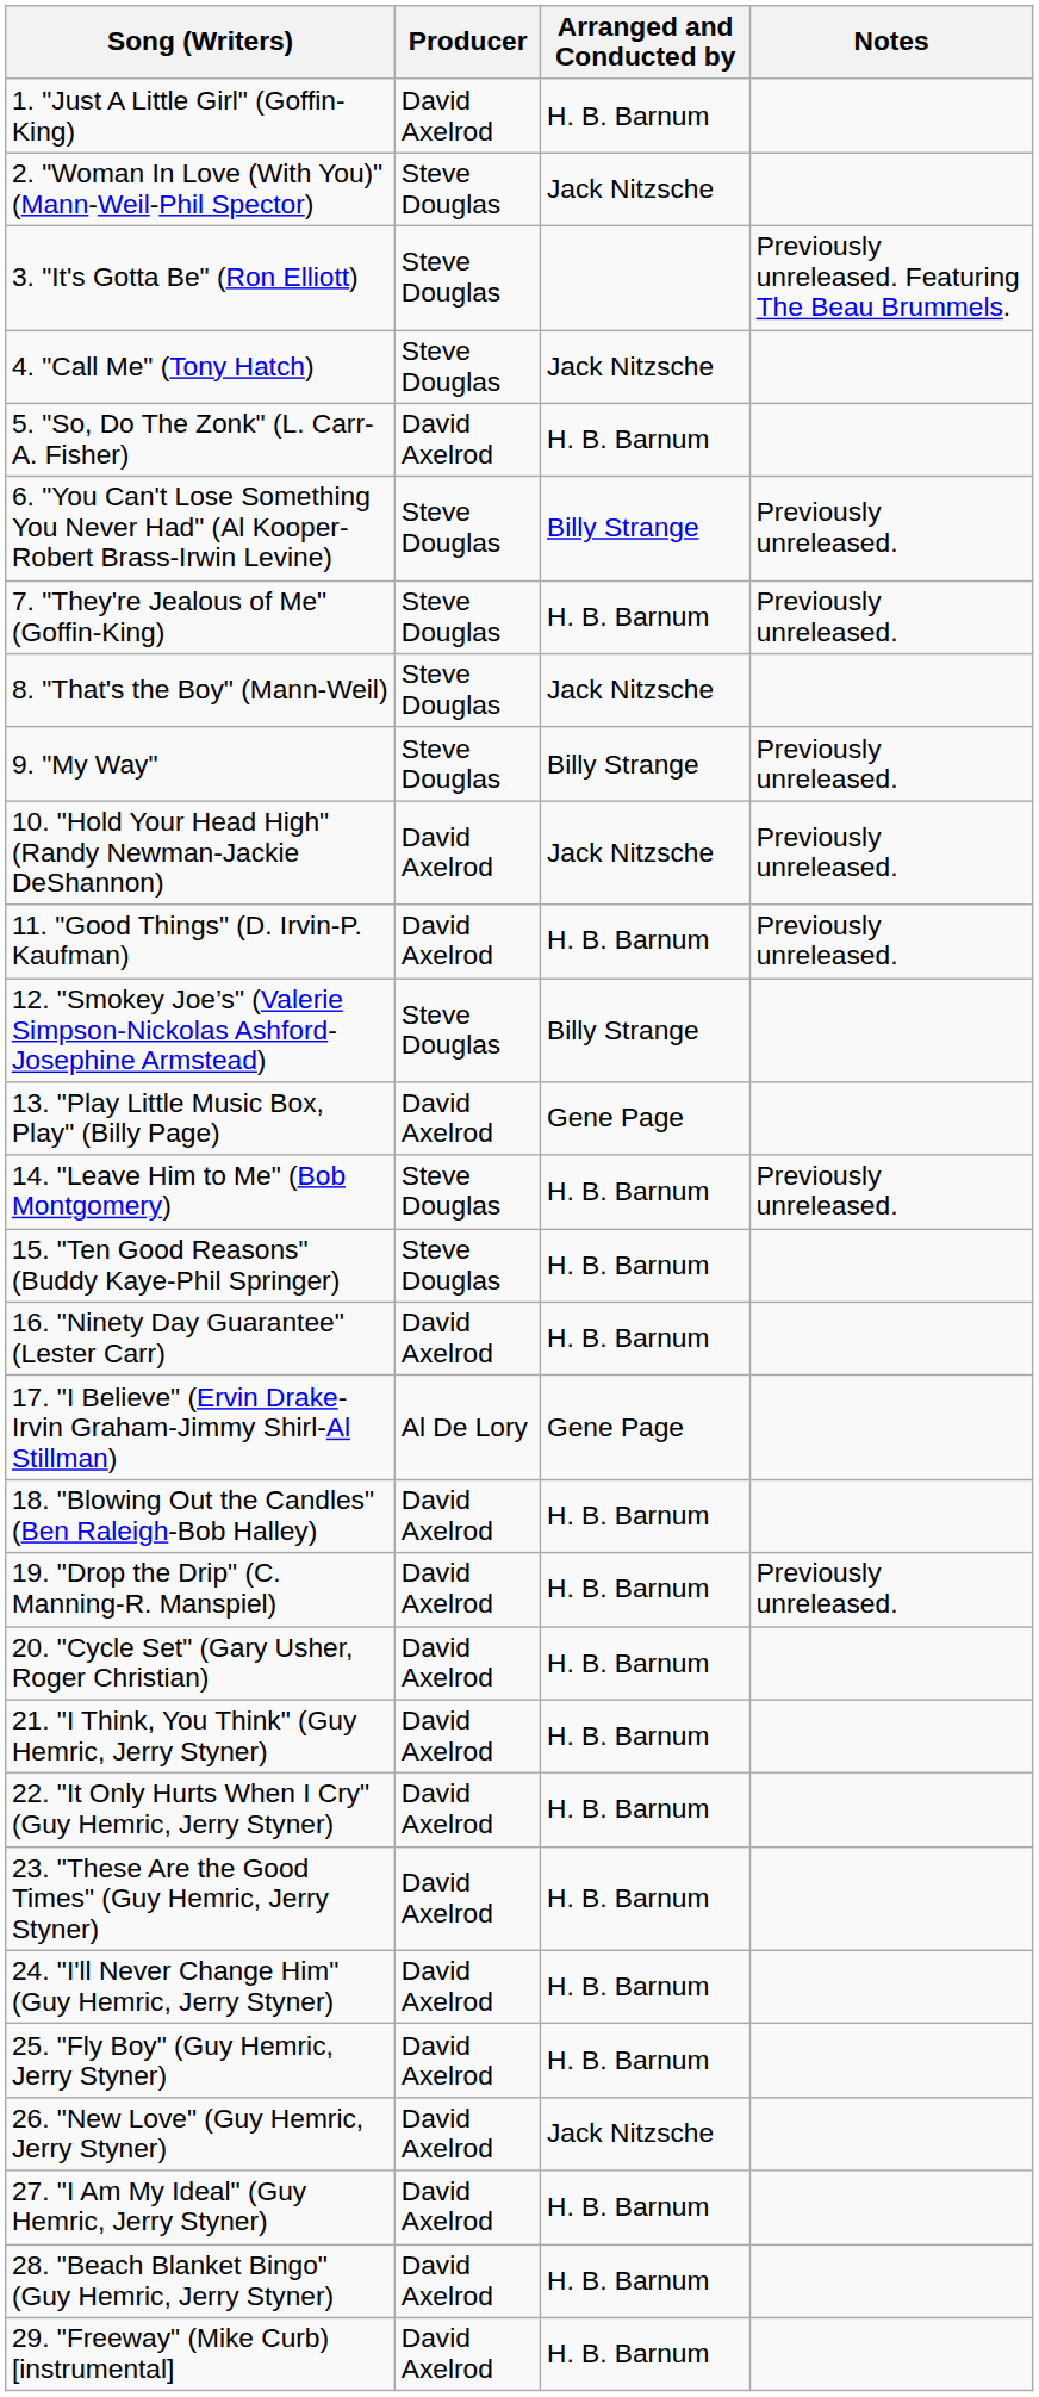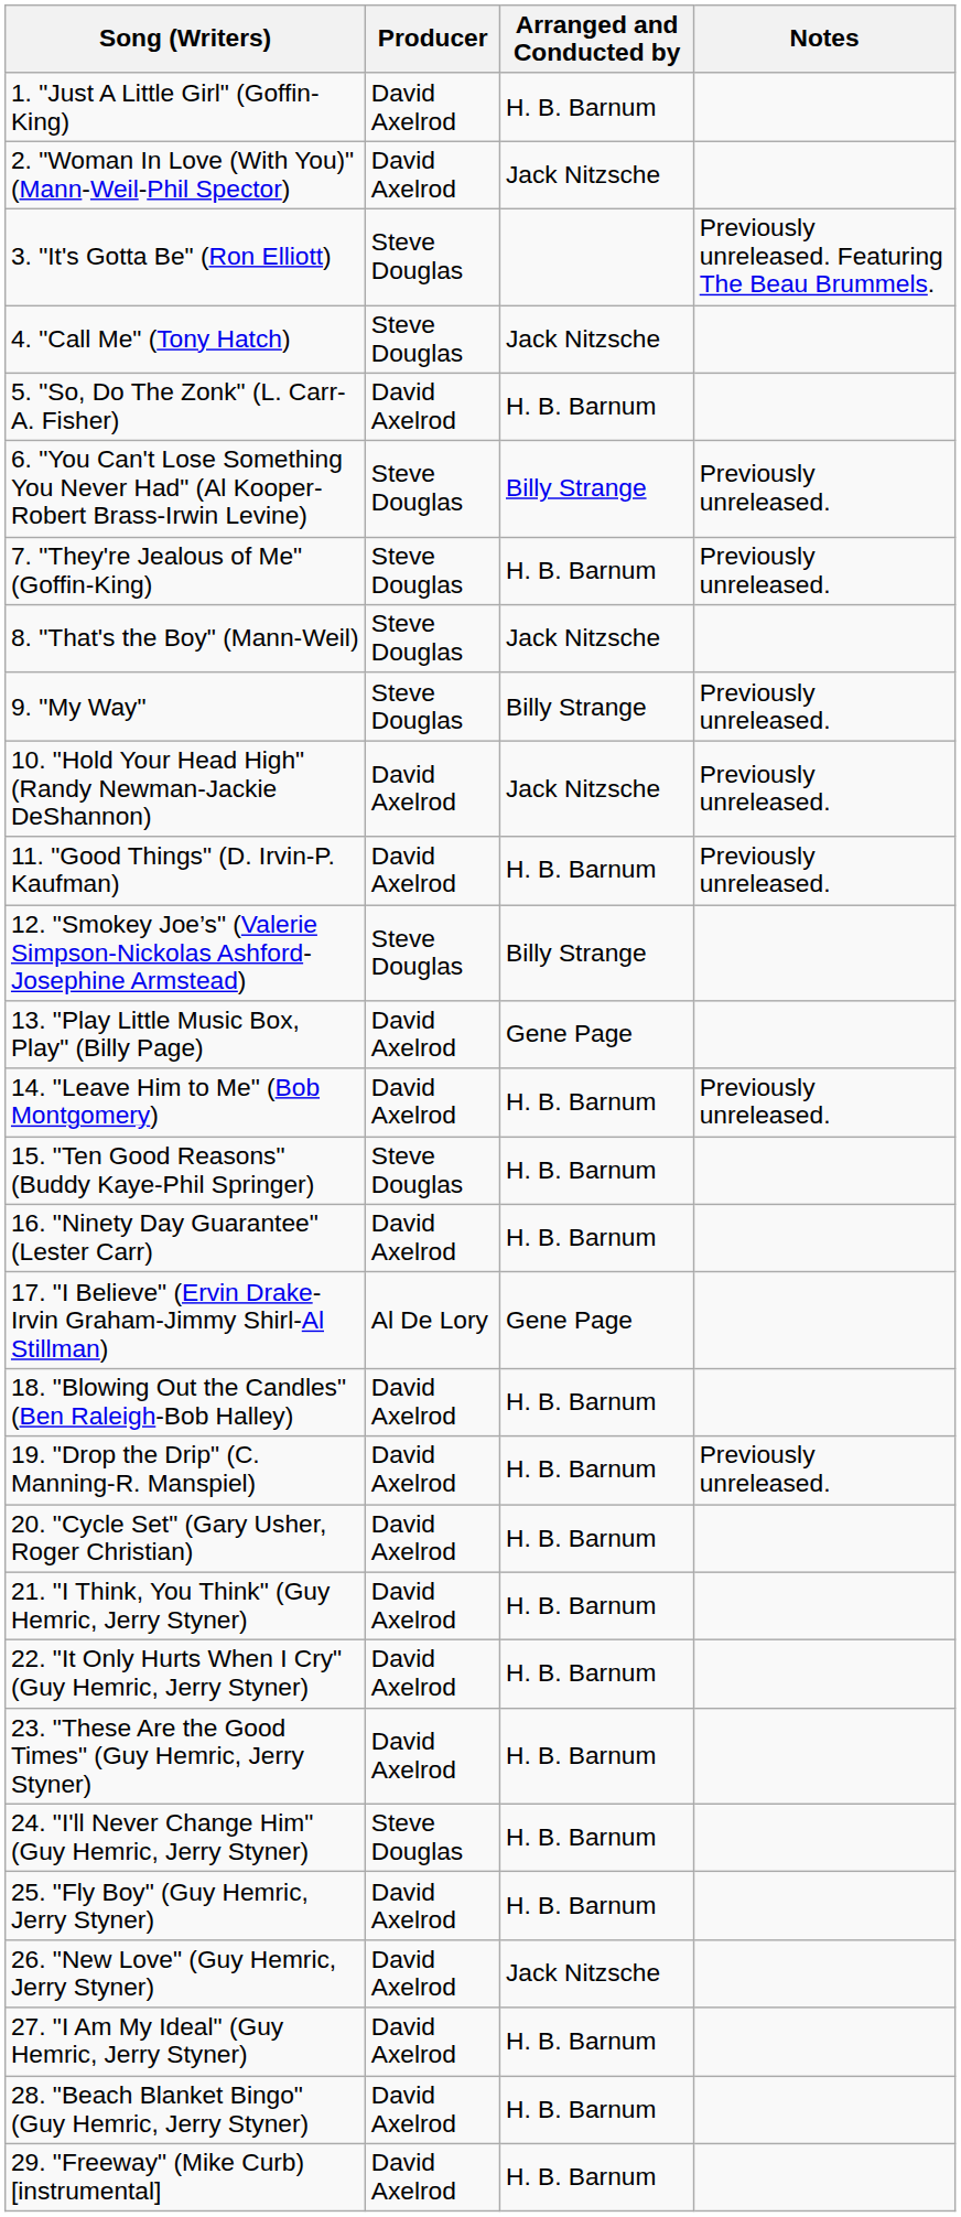2. "Woman In Love (With You)" (Mann-Weil-Phil Spector) | Producer: Steve Douglas -> David Axelrod
14. "Leave Him to Me" (Bob Montgomery) | Producer: Steve Douglas -> David Axelrod
24. "I'll Never Change Him" (Guy Hemric, Jerry Styner) | Producer: David Axelrod -> Steve Douglas
